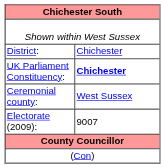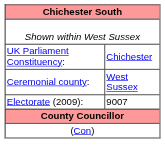- row: District: | Chichester
UK Parliament Constituency: | column 2: bold -> normal
